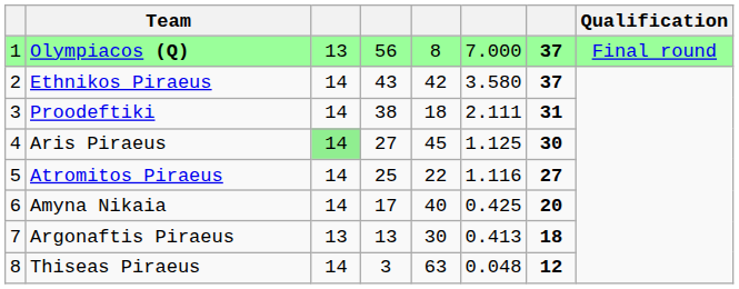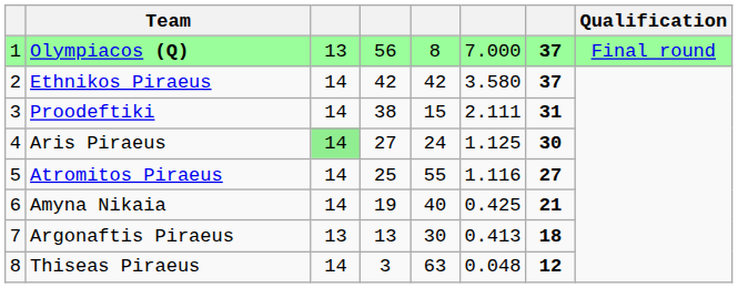Ethnikos Piraeus | column 4: 43 -> 42
Proodeftiki | column 5: 18 -> 15
Aris Piraeus | column 5: 45 -> 24
Atromitos Piraeus | column 5: 22 -> 55
Amyna Nikaia | column 4: 17 -> 19
Amyna Nikaia | column 7: 20 -> 21
